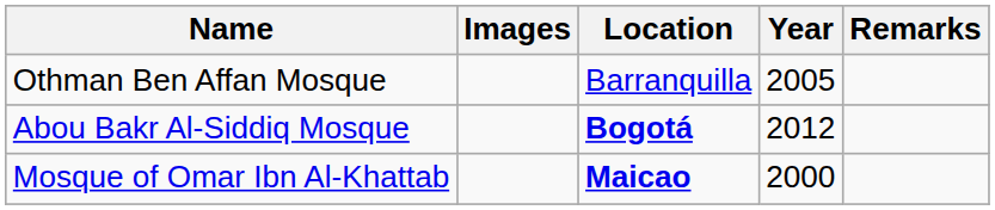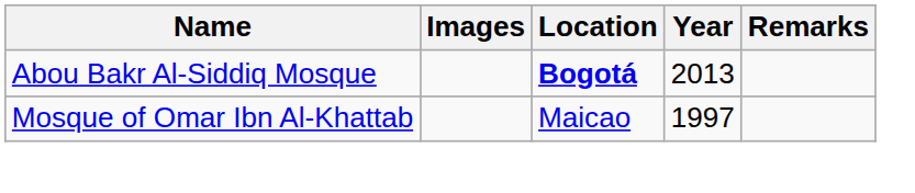- row: Othman Ben Affan Mosque | Barranquilla | 2005
Abou Bakr Al-Siddiq Mosque | Year: 2012 -> 2013
Mosque of Omar Ibn Al-Khattab | Location: bold -> normal
Mosque of Omar Ibn Al-Khattab | Year: 2000 -> 1997
